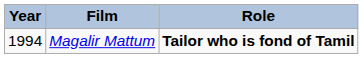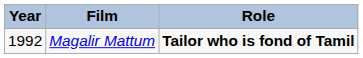Magalir Mattum | Year: 1994 -> 1992
